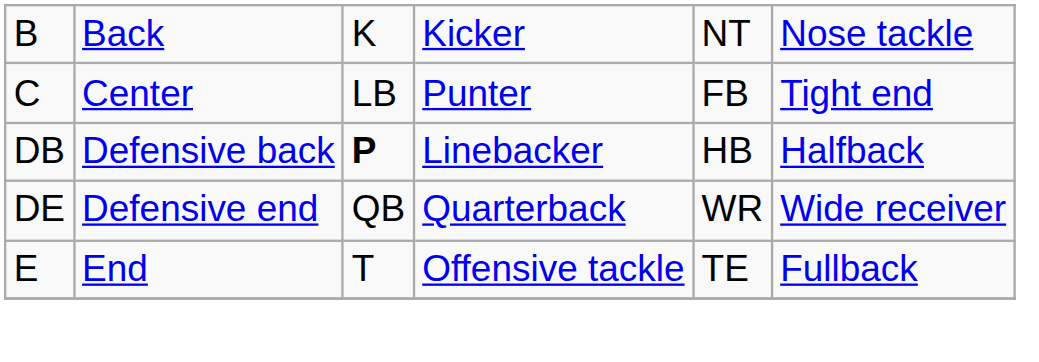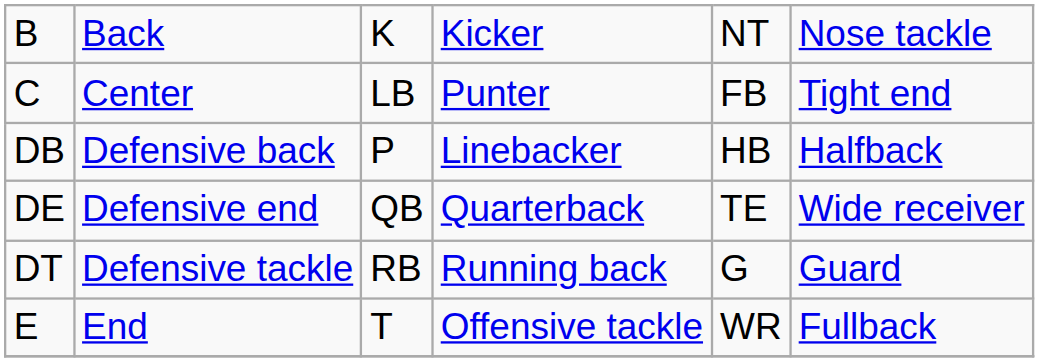DB | column 3: bold -> normal
DE | column 5: WR -> TE
+ row: DT | Defensive tackle | RB | Running back | G | Guard
E | column 5: TE -> WR
